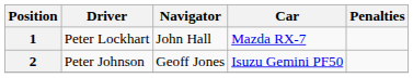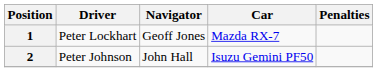1 | Navigator: John Hall -> Geoff Jones
2 | Navigator: Geoff Jones -> John Hall
